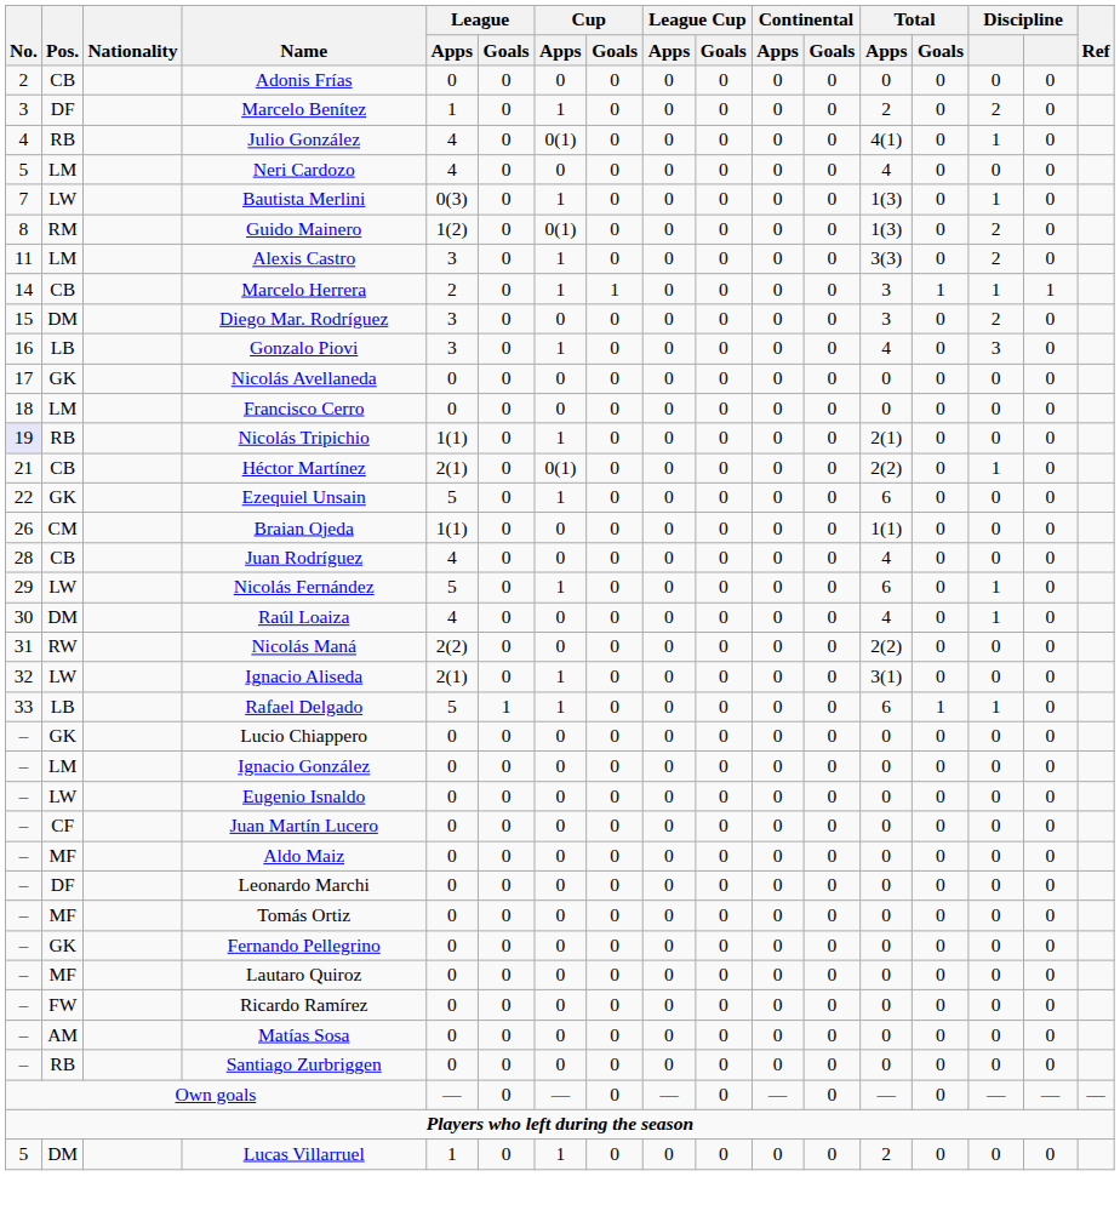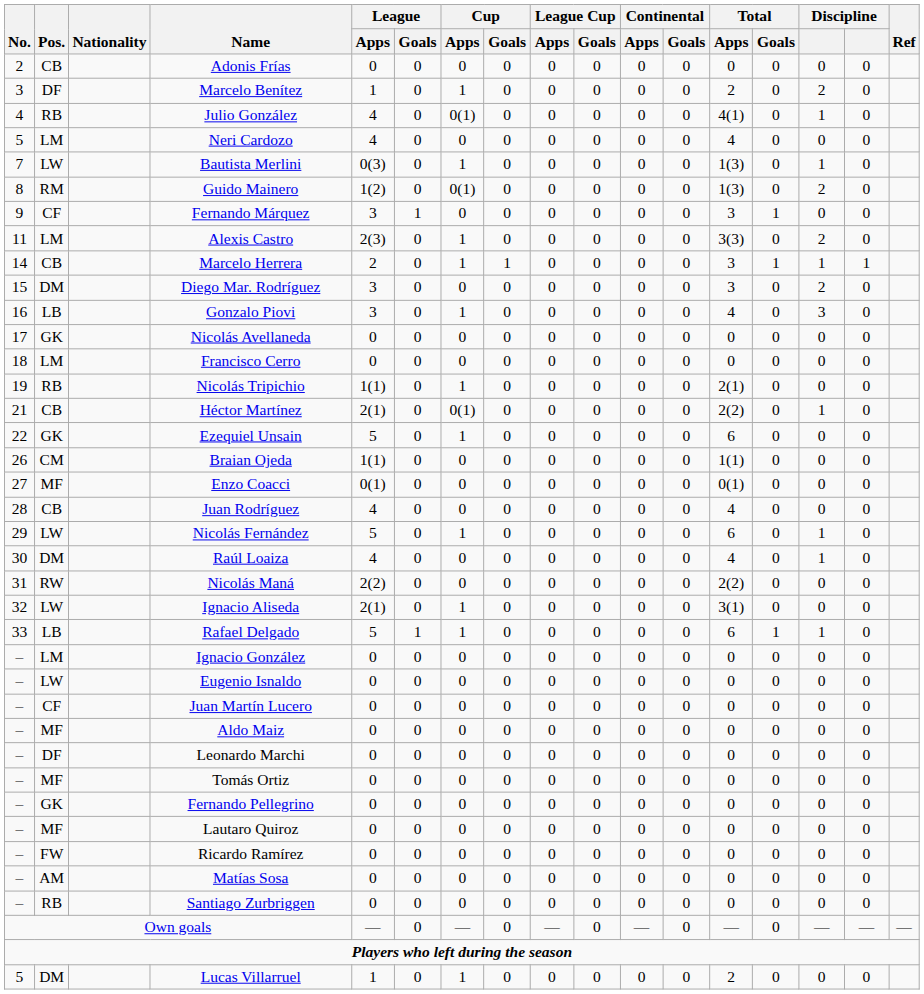+ row: 9 | CF | Fernando Márquez | 3 | 1 | 0 | 0 | 0 | 0 | 0 | 0 | 3 | 1 | 0 | 0
Alexis Castro | League / Apps: 3 -> 2(3)
Nicolás Tripichio | No.: lavender background -> no background
+ row: 27 | MF | Enzo Coacci | 0(1) | 0 | 0 | 0 | 0 | 0 | 0 | 0 | 0(1) | 0 | 0 | 0
- row: – | GK | Lucio Chiappero | 0 | 0 | 0 | 0 | 0 | 0 | 0 | 0 | 0 | 0 | 0 | 0
